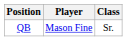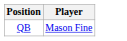- column: Class | Sr.
